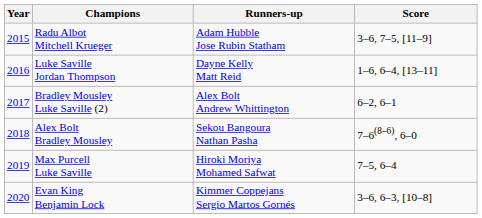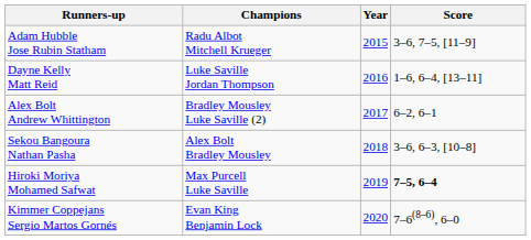columns swapped: Year <-> Runners-up
Alex Bolt Bradley Mousley | Score: 7–6(8–6), 6–0 -> 3–6, 6–3, [10–8]
Max Purcell Luke Saville | Score: normal -> bold
Evan King Benjamin Lock | Score: 3–6, 6–3, [10–8] -> 7–6(8–6), 6–0
